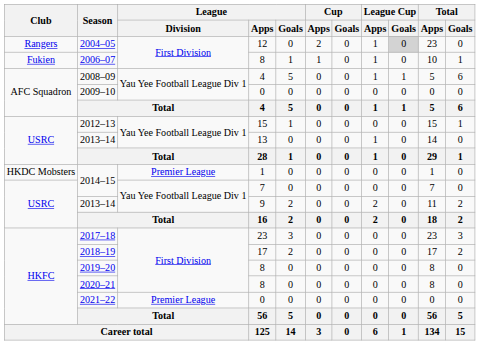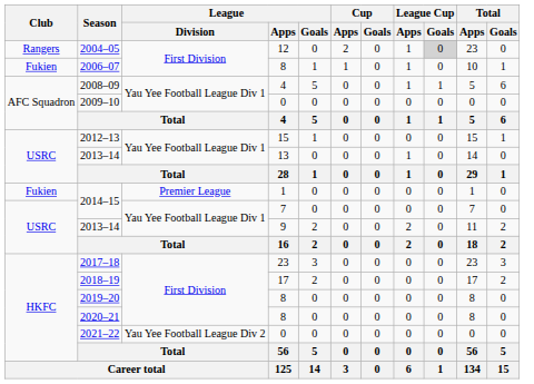2014–15 / 1 | Club: HKDC Mobsters -> Fukien
2021–22 | League / Division: Premier League -> Yau Yee Football League Div 2
